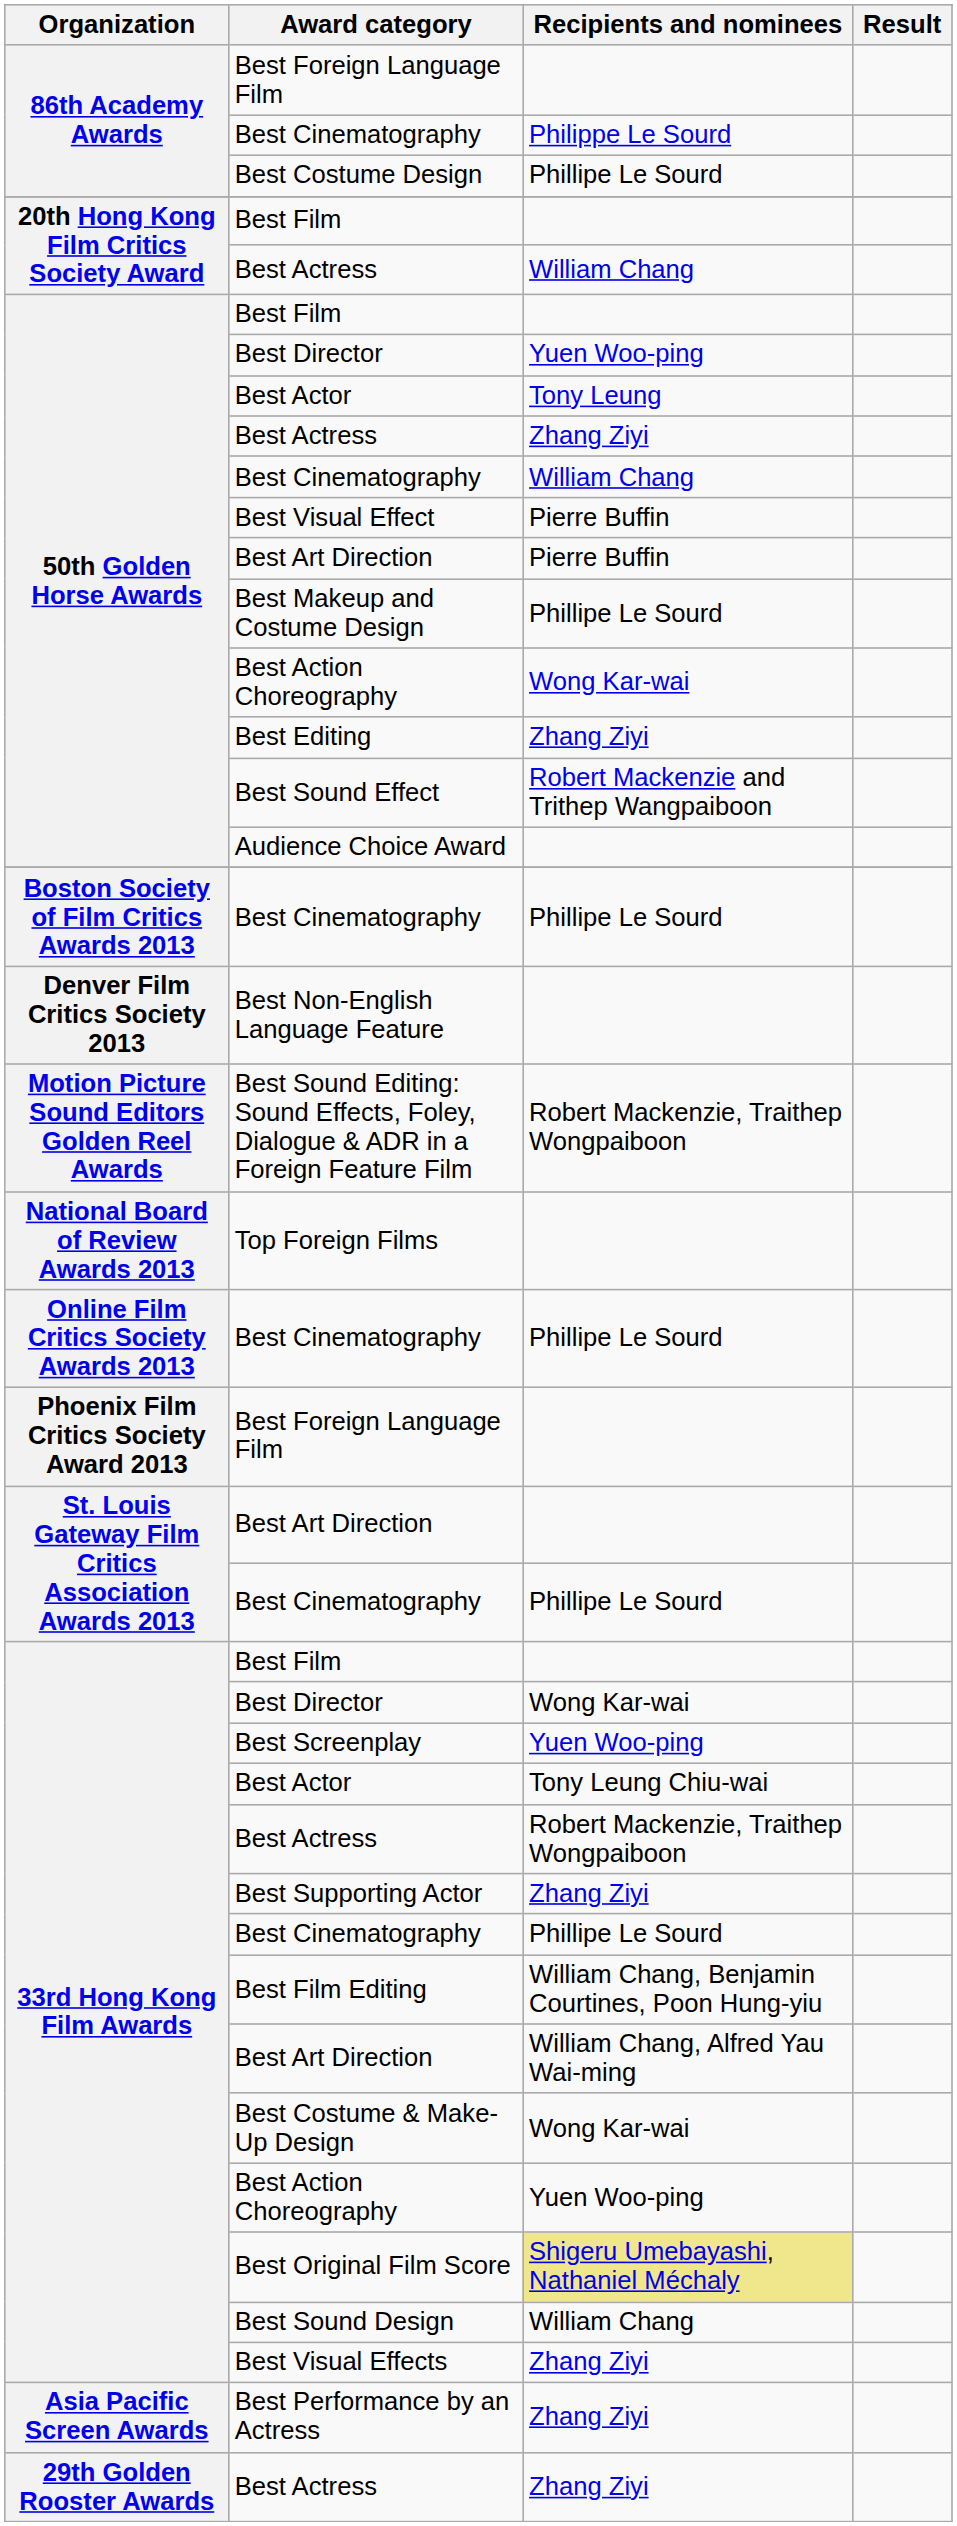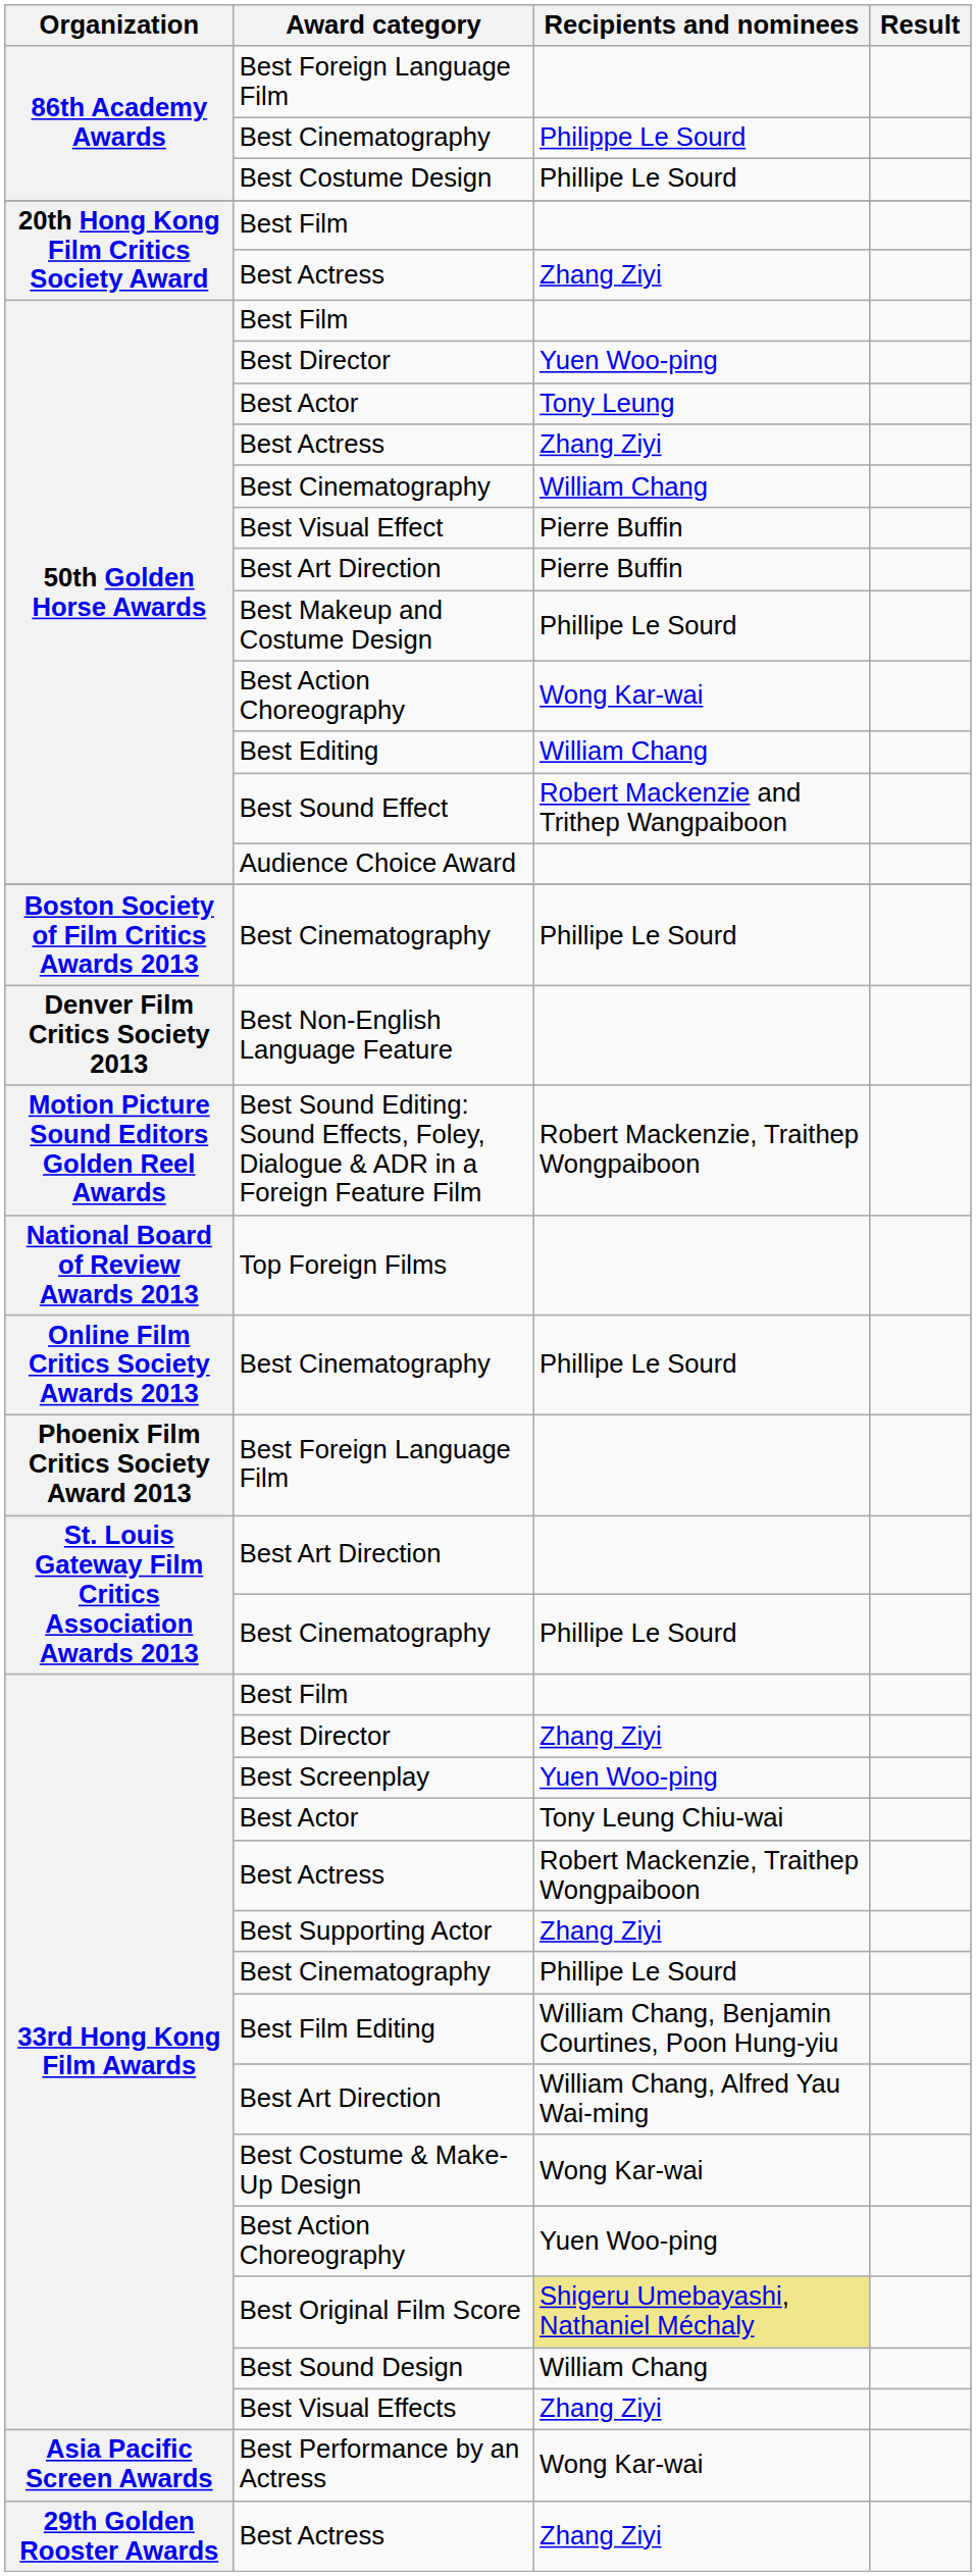20th Hong Kong Film Critics Society Award / Best Actress | Recipients and nominees: William Chang -> Zhang Ziyi
Best Editing | Recipients and nominees: Zhang Ziyi -> William Chang
33rd Hong Kong Film Awards / Best Director | Recipients and nominees: Wong Kar-wai -> Zhang Ziyi
Best Performance by an Actress | Recipients and nominees: Zhang Ziyi -> Wong Kar-wai
